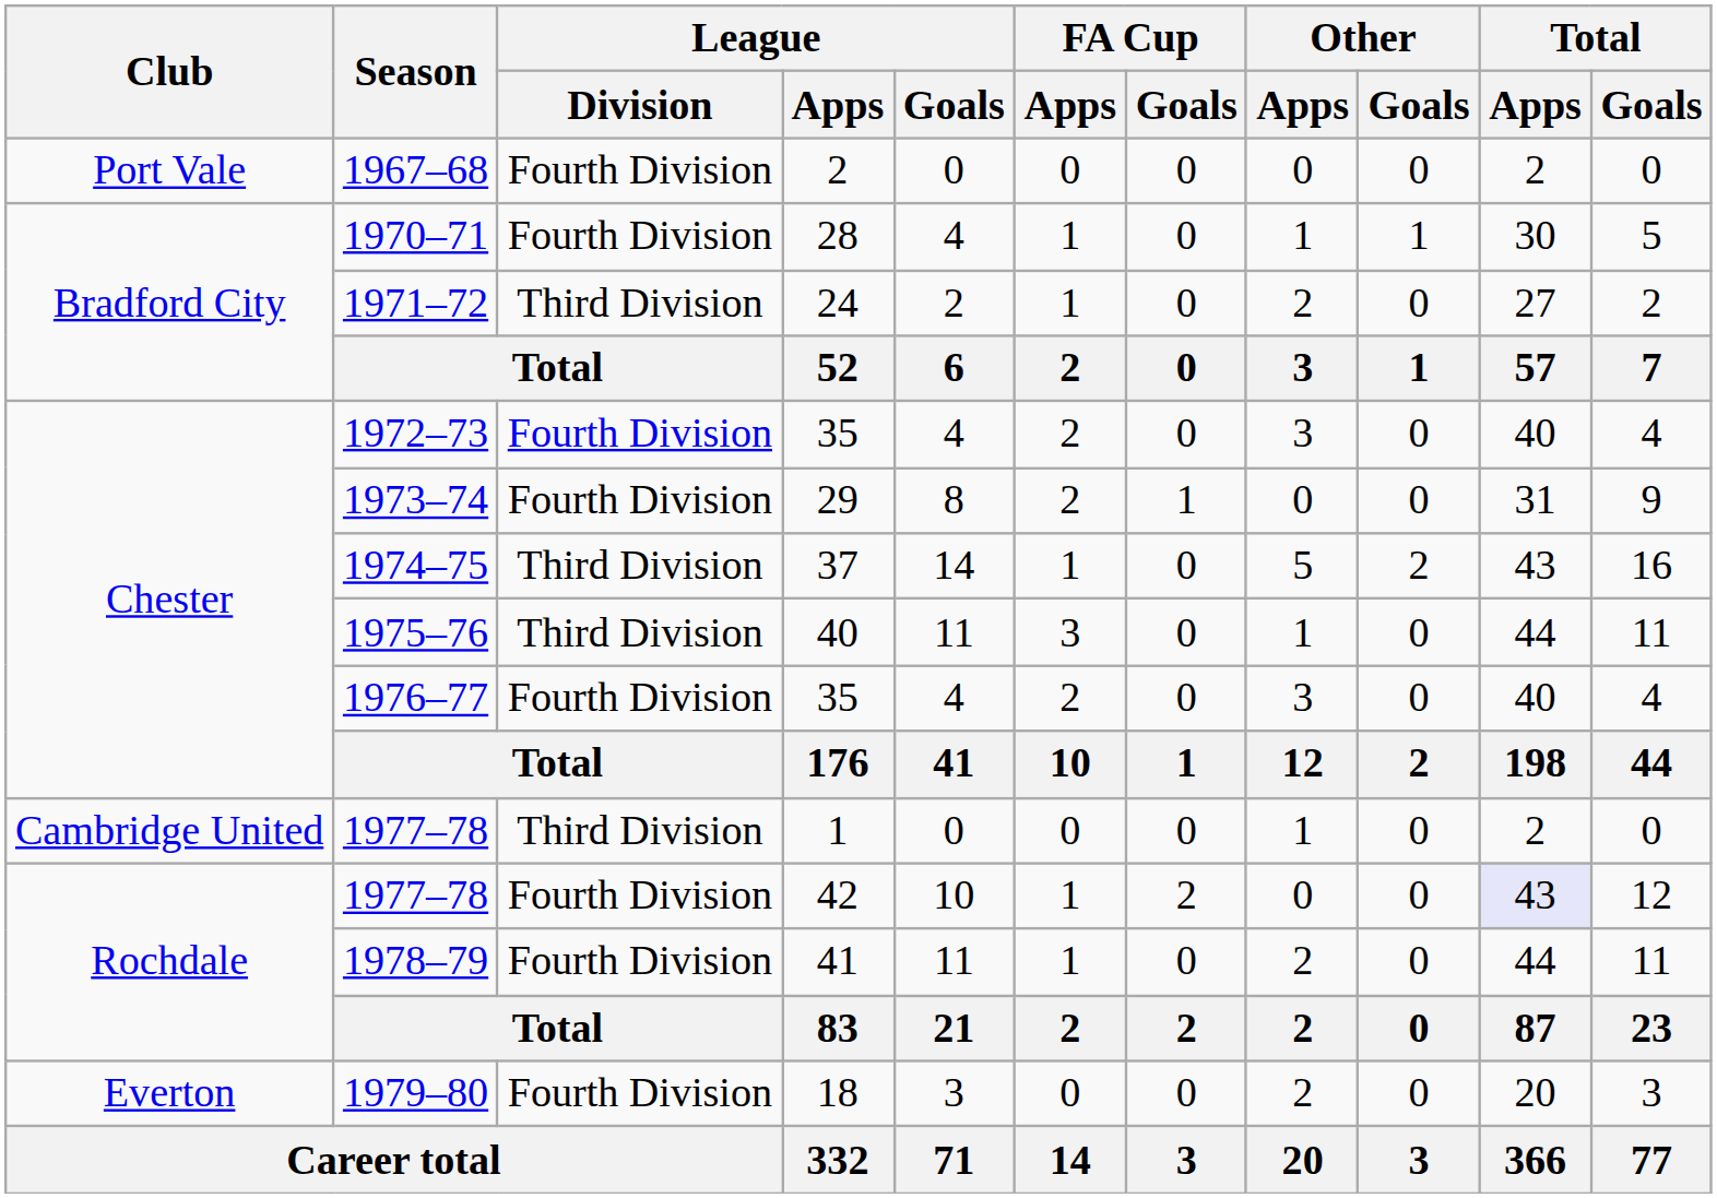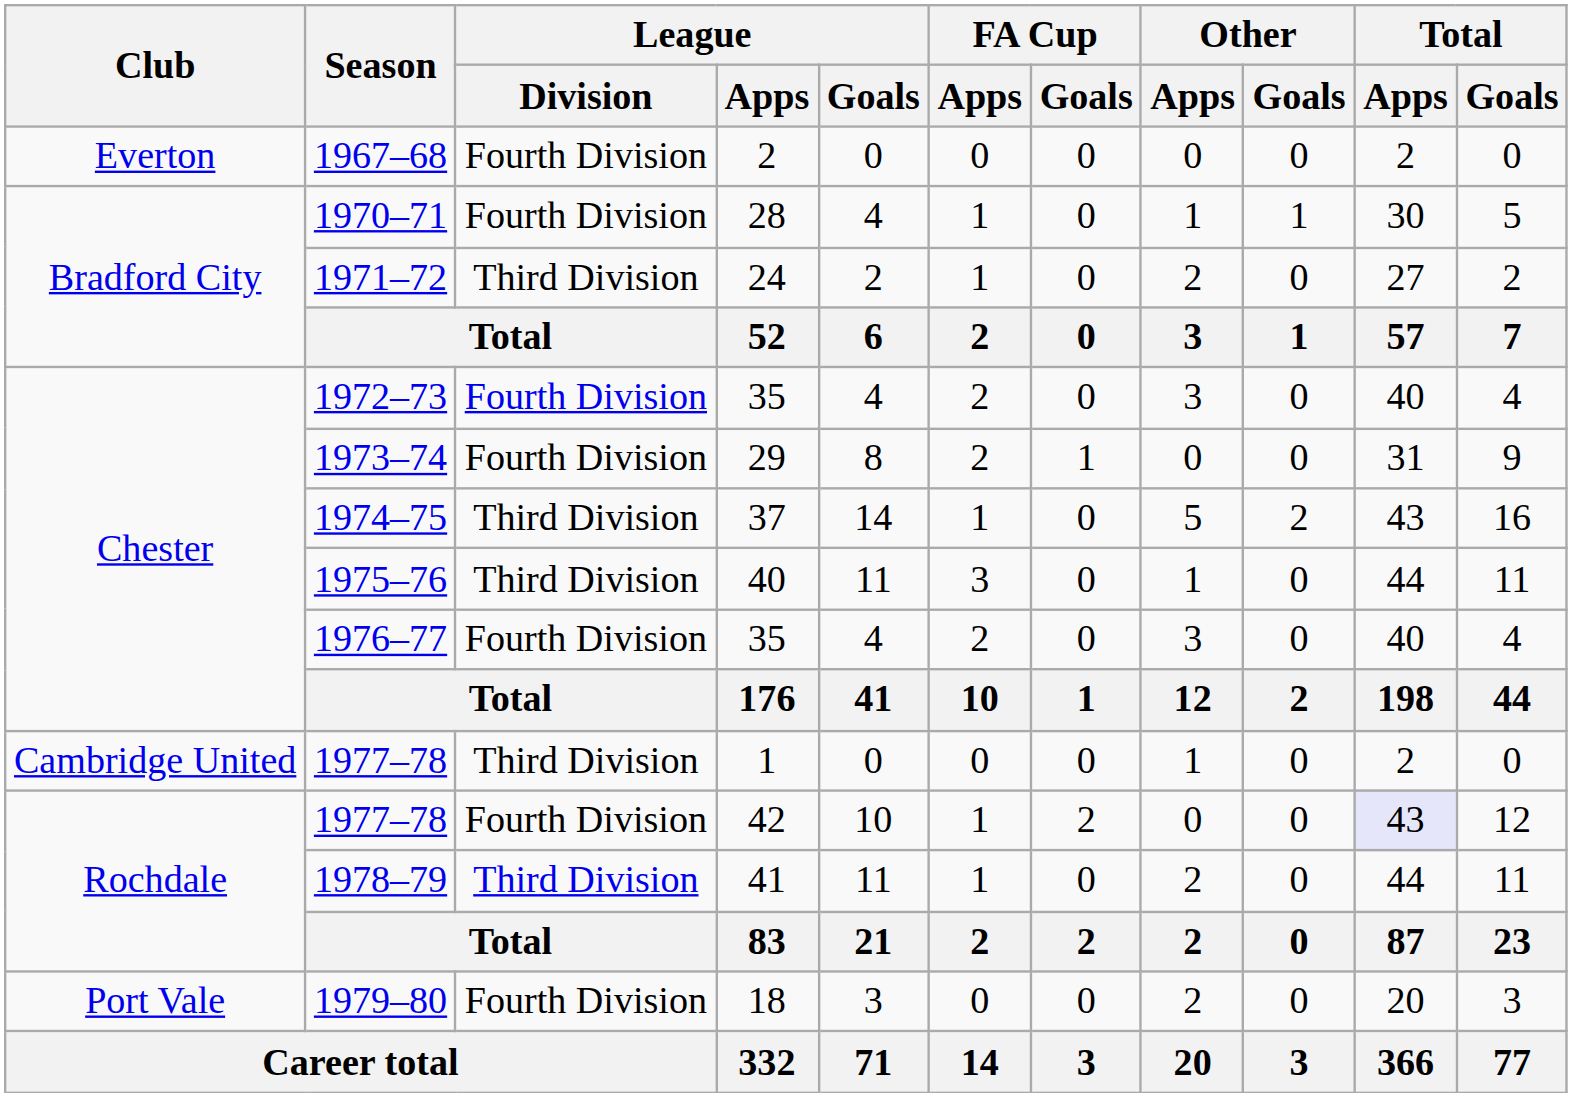1967–68 | Club: Port Vale -> Everton
1978–79 | League / Division: Fourth Division -> Third Division
1979–80 | Club: Everton -> Port Vale
